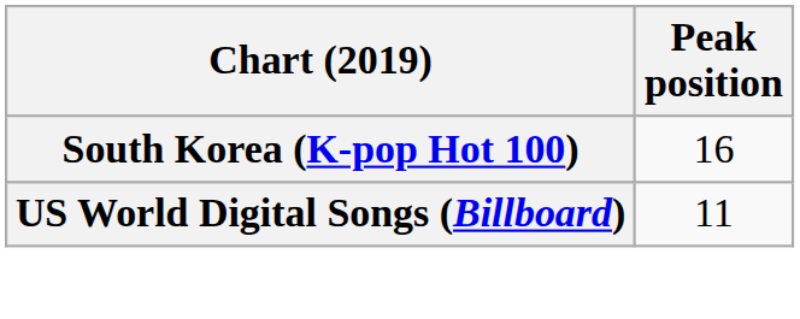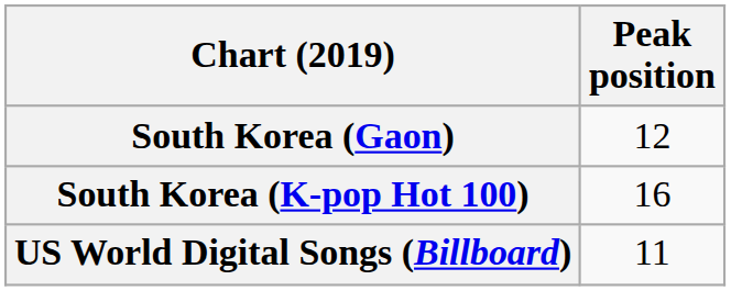+ row: South Korea (Gaon) | 12
